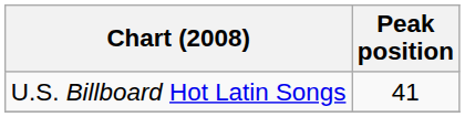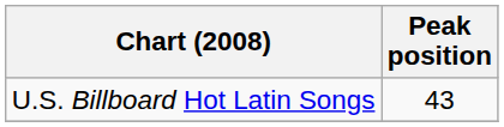U.S. Billboard Hot Latin Songs | Peak position: 41 -> 43
